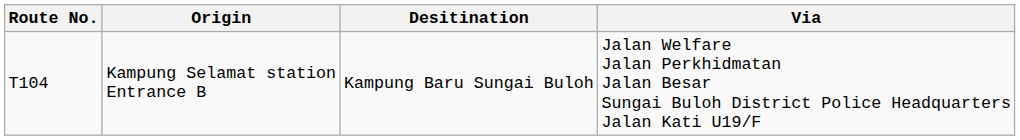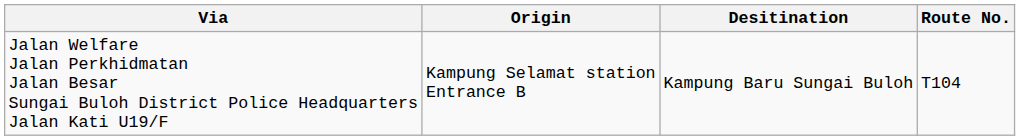columns swapped: Route No. <-> Via
